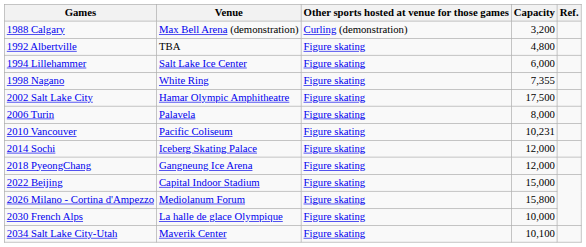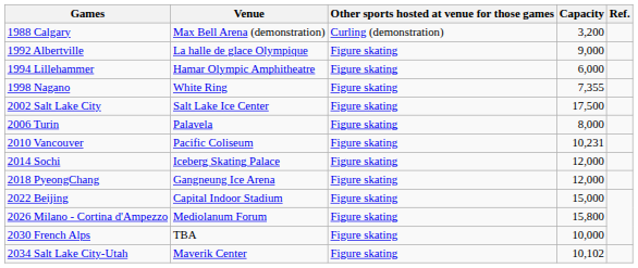1992 Albertville | Venue: TBA -> La halle de glace Olympique
1992 Albertville | Capacity: 4,800 -> 9,000
1994 Lillehammer | Venue: Salt Lake Ice Center -> Hamar Olympic Amphitheatre
2002 Salt Lake City | Venue: Hamar Olympic Amphitheatre -> Salt Lake Ice Center
2030 French Alps | Venue: La halle de glace Olympique -> TBA
2034 Salt Lake City-Utah | Capacity: 10,100 -> 10,102
